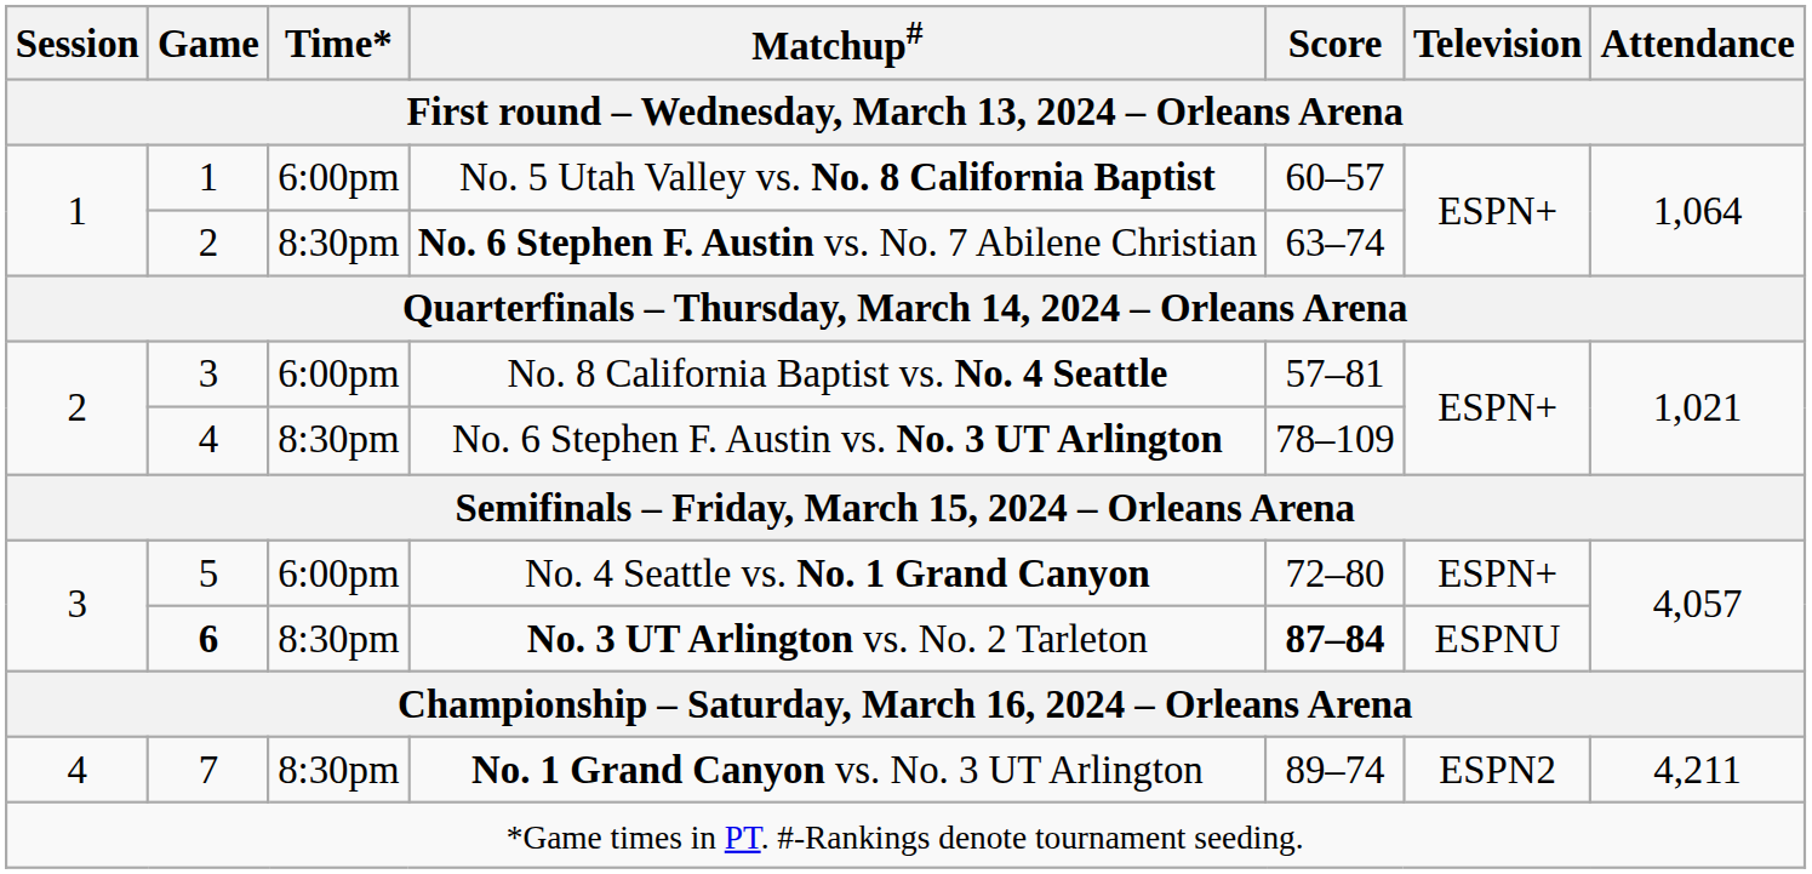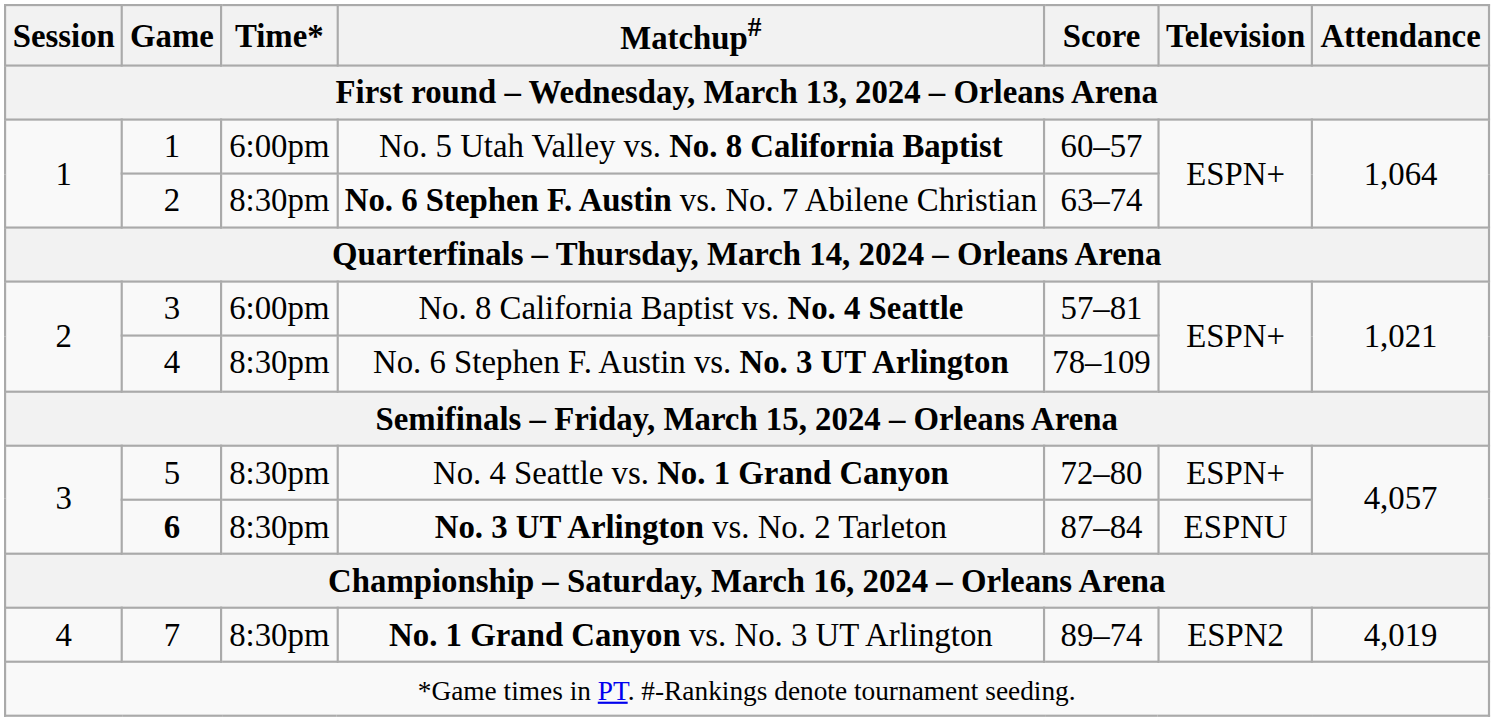No. 4 Seattle vs. No. 1 Grand Canyon | Time*: 6:00pm -> 8:30pm
No. 3 UT Arlington vs. No. 2 Tarleton | Score: bold -> normal
No. 1 Grand Canyon vs. No. 3 UT Arlington | Attendance: 4,211 -> 4,019
